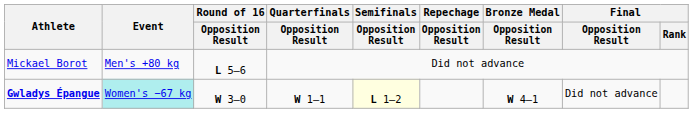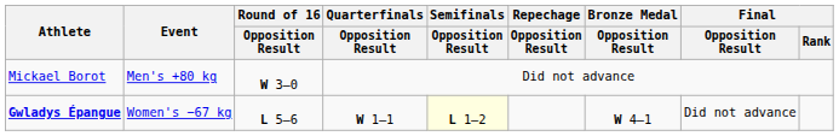Mickael Borot | Round of 16 / Opposition Result: L 5–6 -> W 3–0
Gwladys Épangue | Event: paleturquoise background -> no background
Gwladys Épangue | Round of 16 / Opposition Result: W 3–0 -> L 5–6
